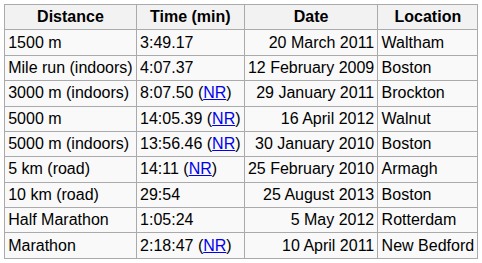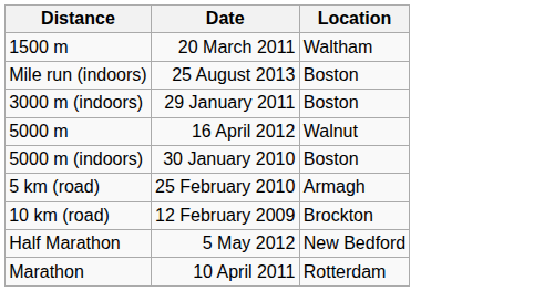- column: Time (min) | 3:49.17 | 4:07.37 | 8:07.50 (NR) | 14:05.39 (NR) | 13:56.46 (NR) | 14:11 (NR) | 29:54 | 1:05:24 | 2:18:47 (NR)
Mile run (indoors) | Date: 12 February 2009 -> 25 August 2013
3000 m (indoors) | Location: Brockton -> Boston
10 km (road) | Date: 25 August 2013 -> 12 February 2009
10 km (road) | Location: Boston -> Brockton
Half Marathon | Location: Rotterdam -> New Bedford
Marathon | Location: New Bedford -> Rotterdam
